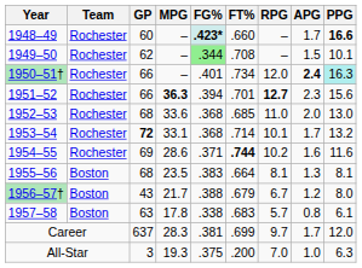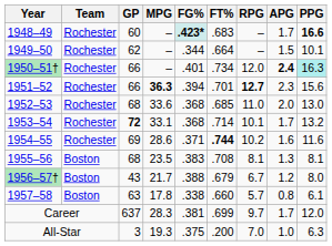1948–49 | FT%: .660 -> .683
1949–50 | FG%: lightgreen background -> no background
1949–50 | FT%: .708 -> .664
1955–56 | FT%: .664 -> .708
1957–58 | FT%: .683 -> .660
